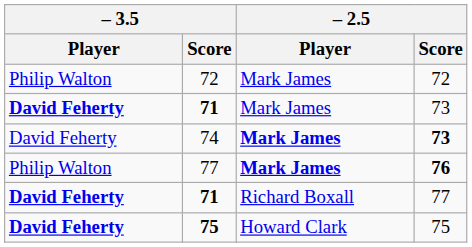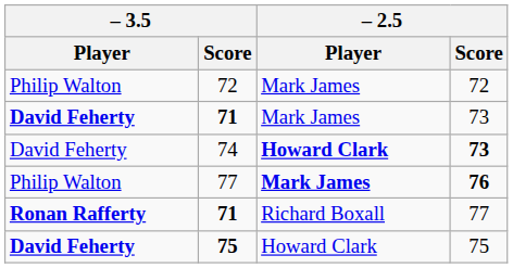74 | – 2.5 / Player: Mark James -> Howard Clark
71 / 77 | – 3.5 / Player: David Feherty -> Ronan Rafferty
